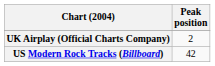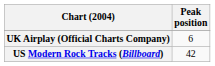UK Airplay (Official Charts Company) | Peak position: 2 -> 6
